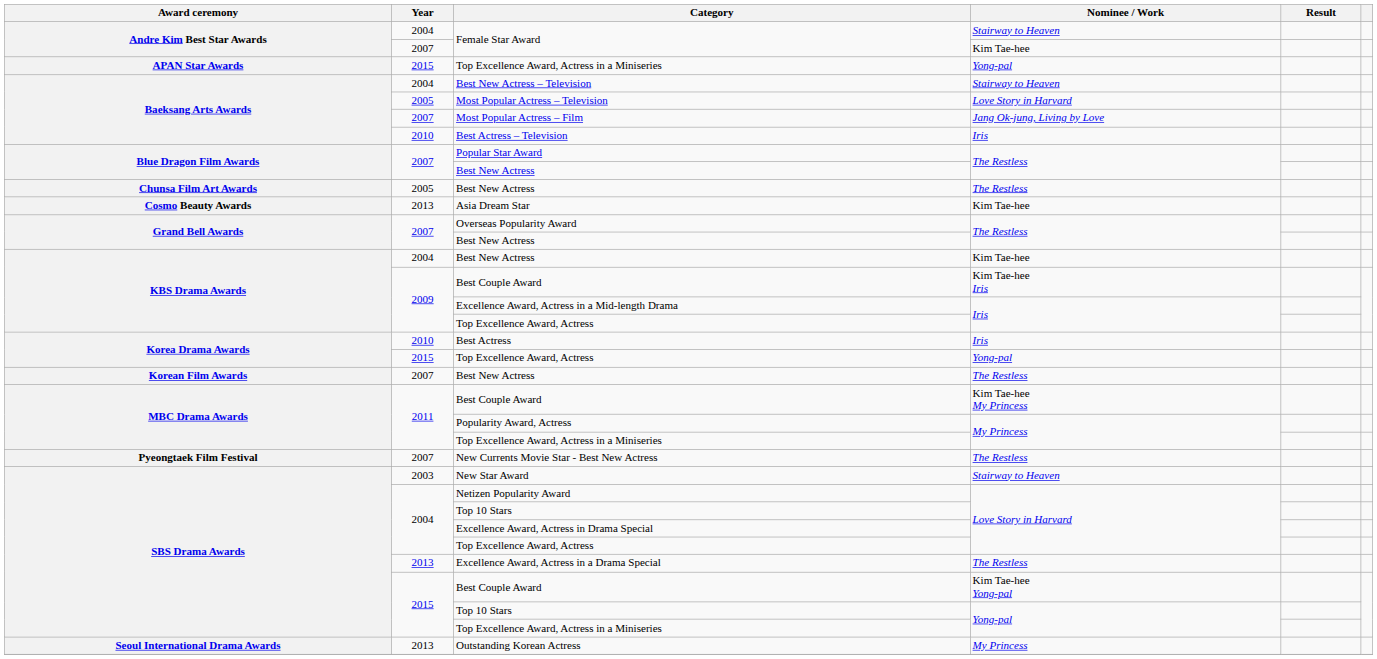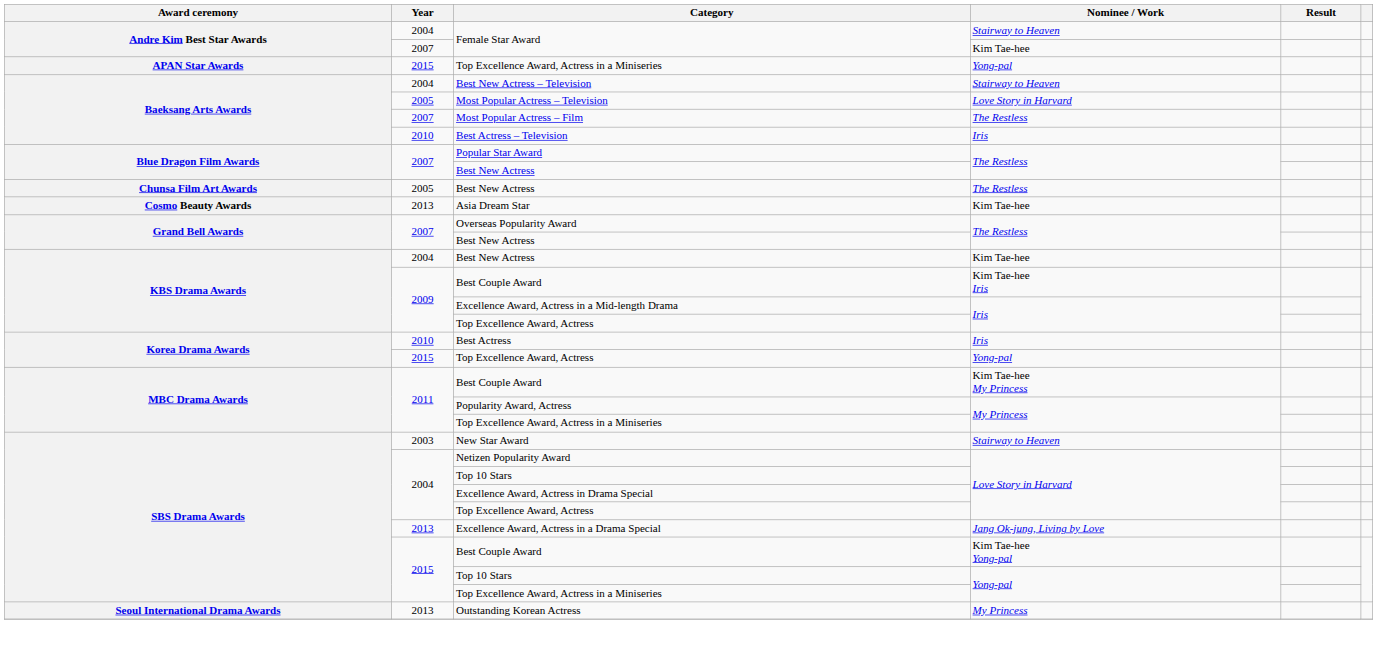Most Popular Actress – Film | Nominee / Work: Jang Ok-jung, Living by Love -> The Restless
- row: Korean Film Awards | 2007 | Best New Actress | The Restless
- row: Pyeongtaek Film Festival | 2007 | New Currents Movie Star - Best New Actress | The Restless
Excellence Award, Actress in a Drama Special | Nominee / Work: The Restless -> Jang Ok-jung, Living by Love
